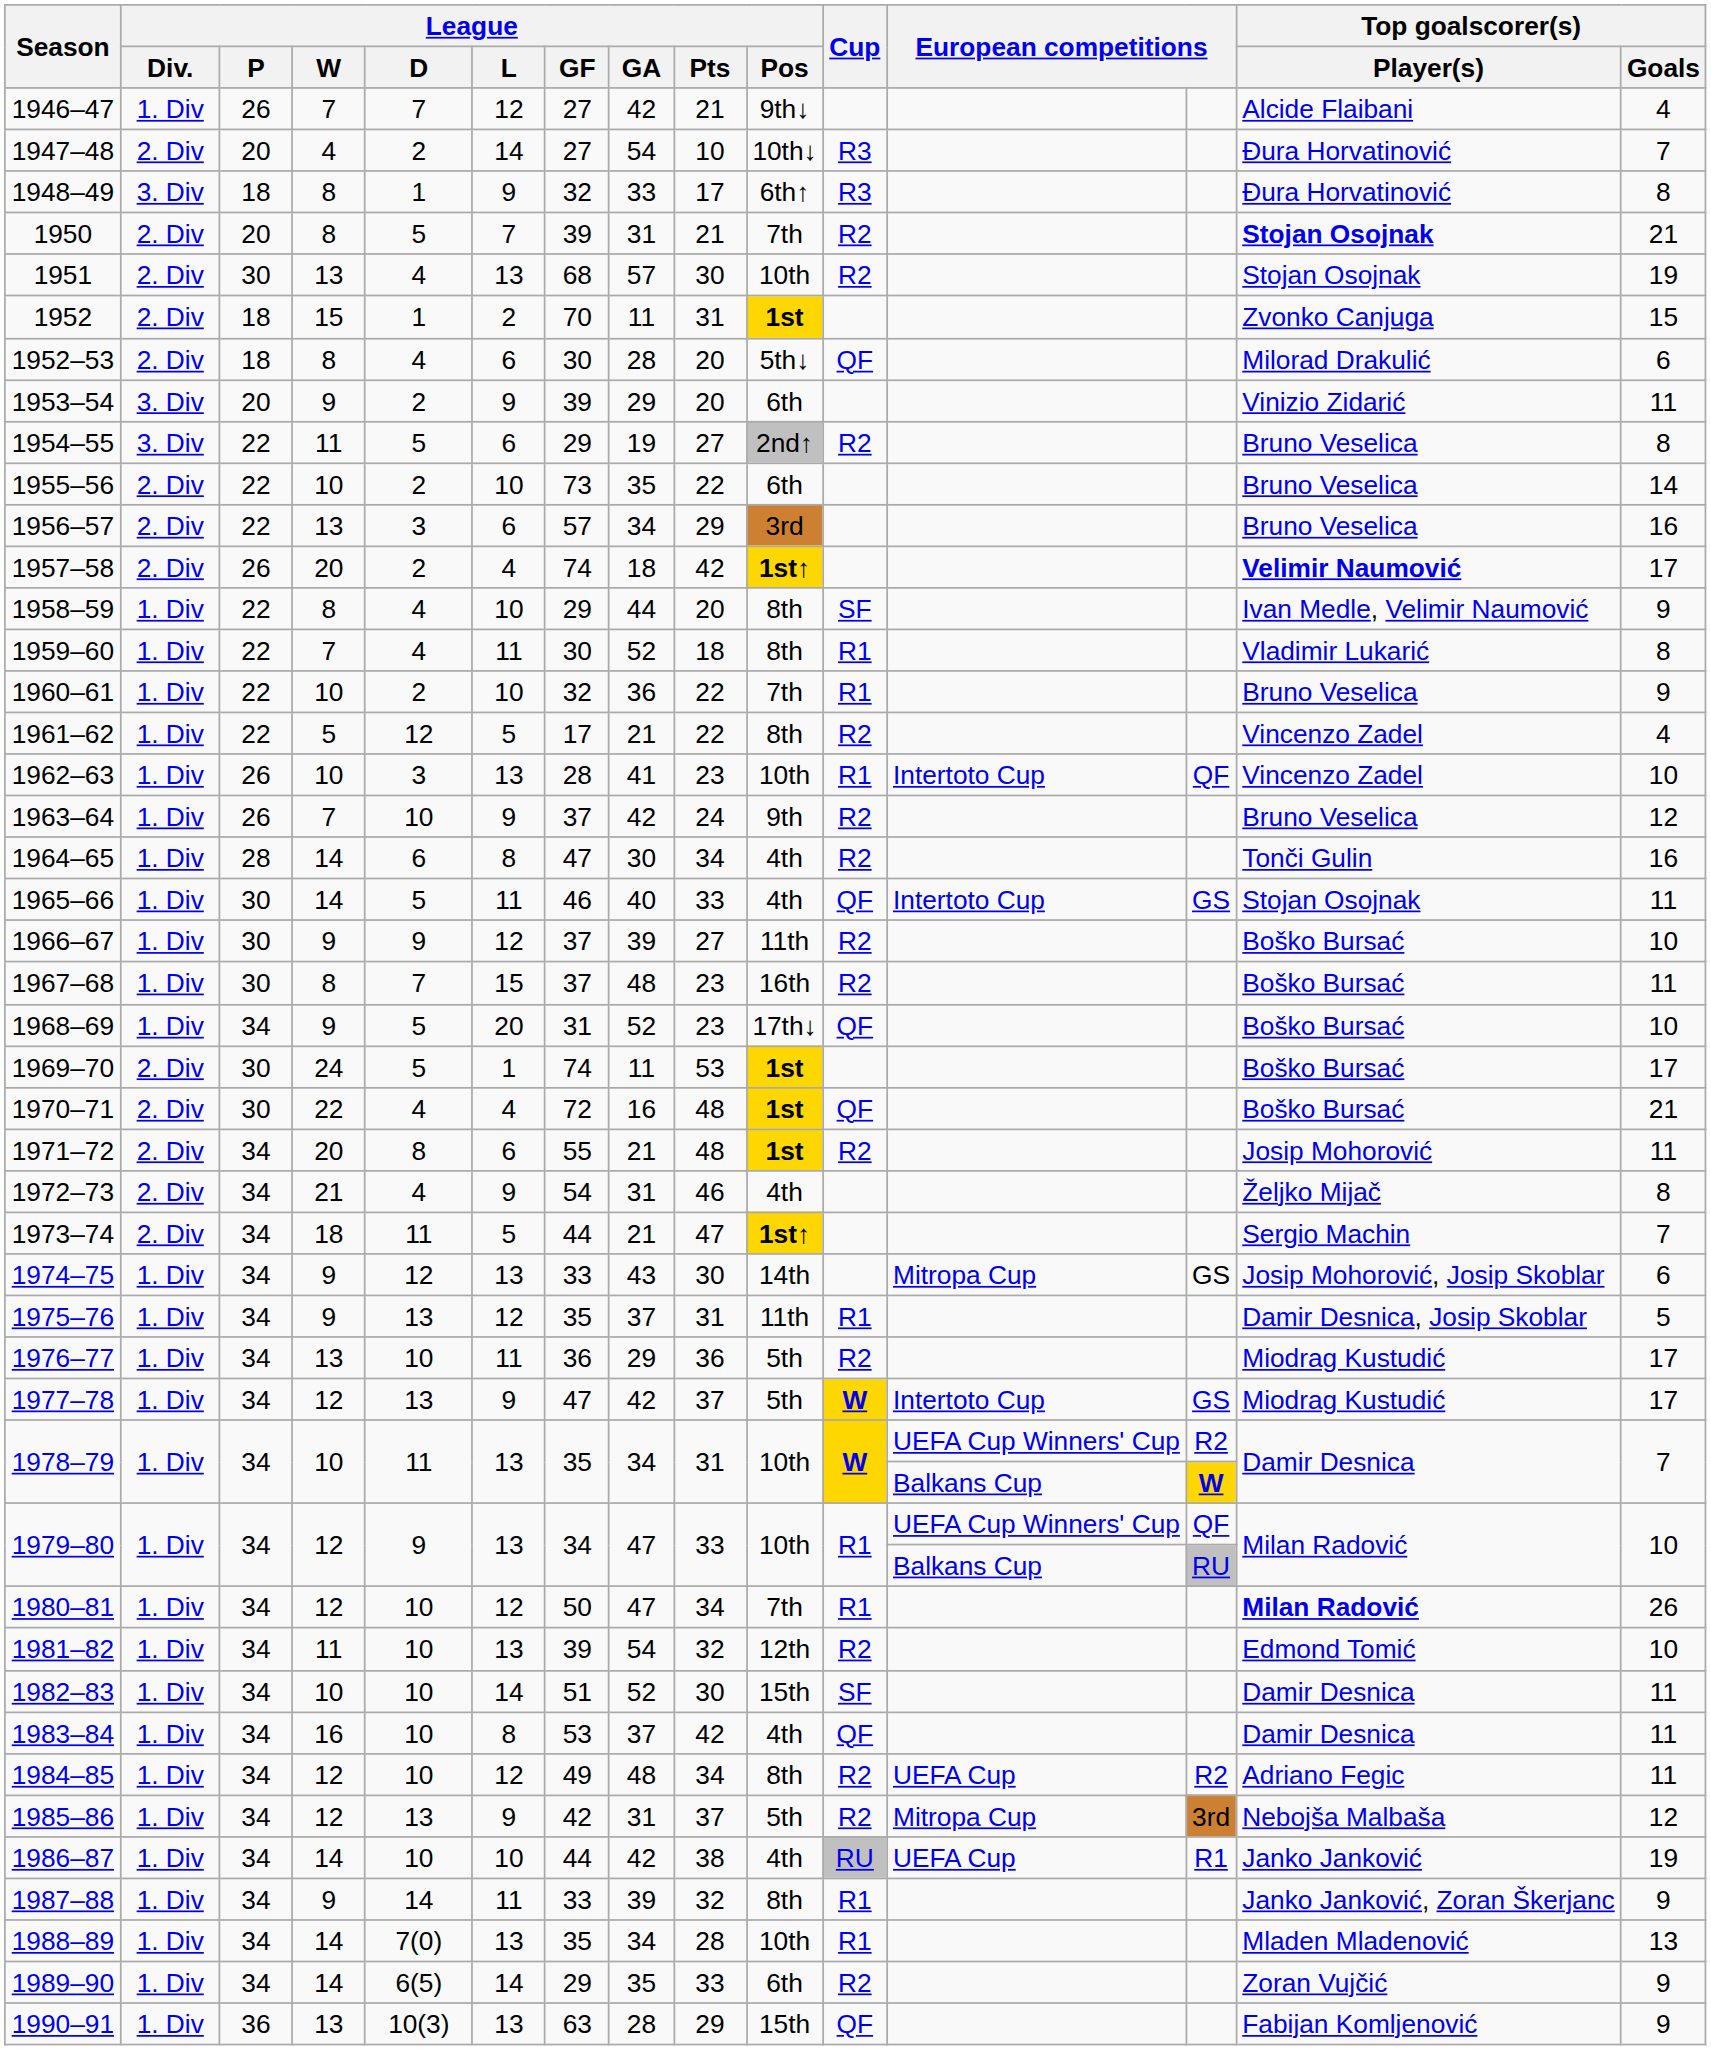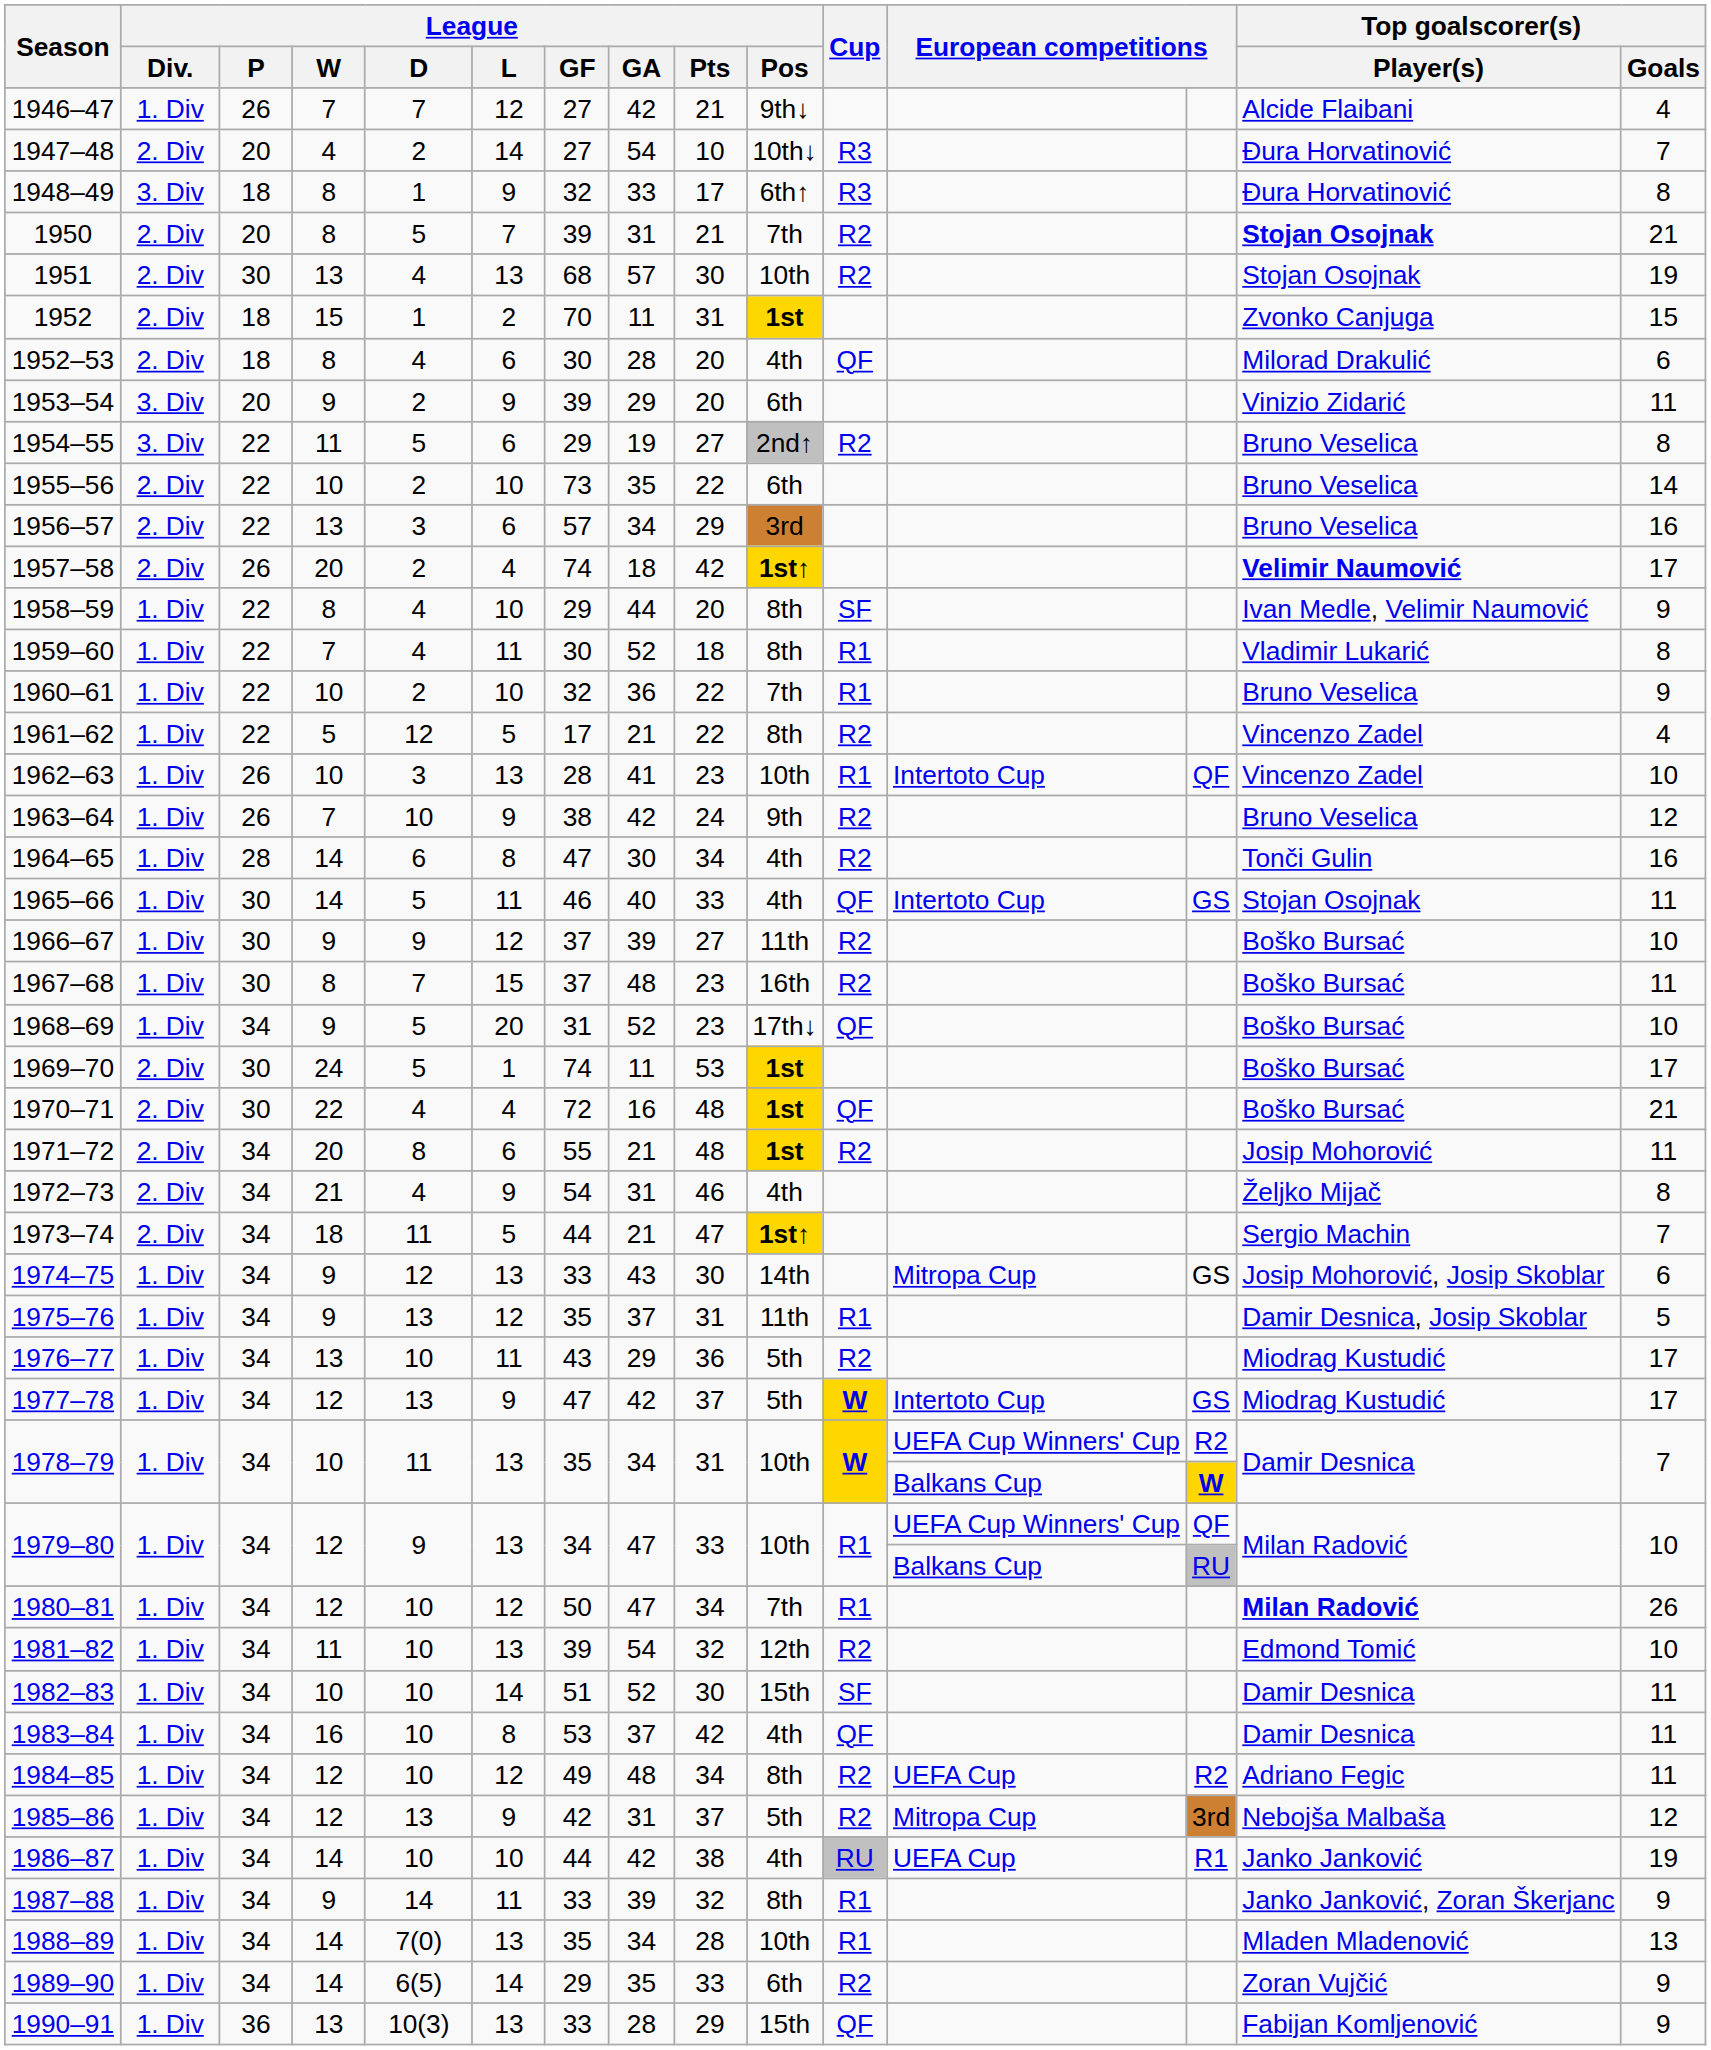1952–53 | League / Pos: 5th↓ -> 4th
1963–64 | League / GF: 37 -> 38
1976–77 | League / GF: 36 -> 43
1990–91 | League / GF: 63 -> 33
